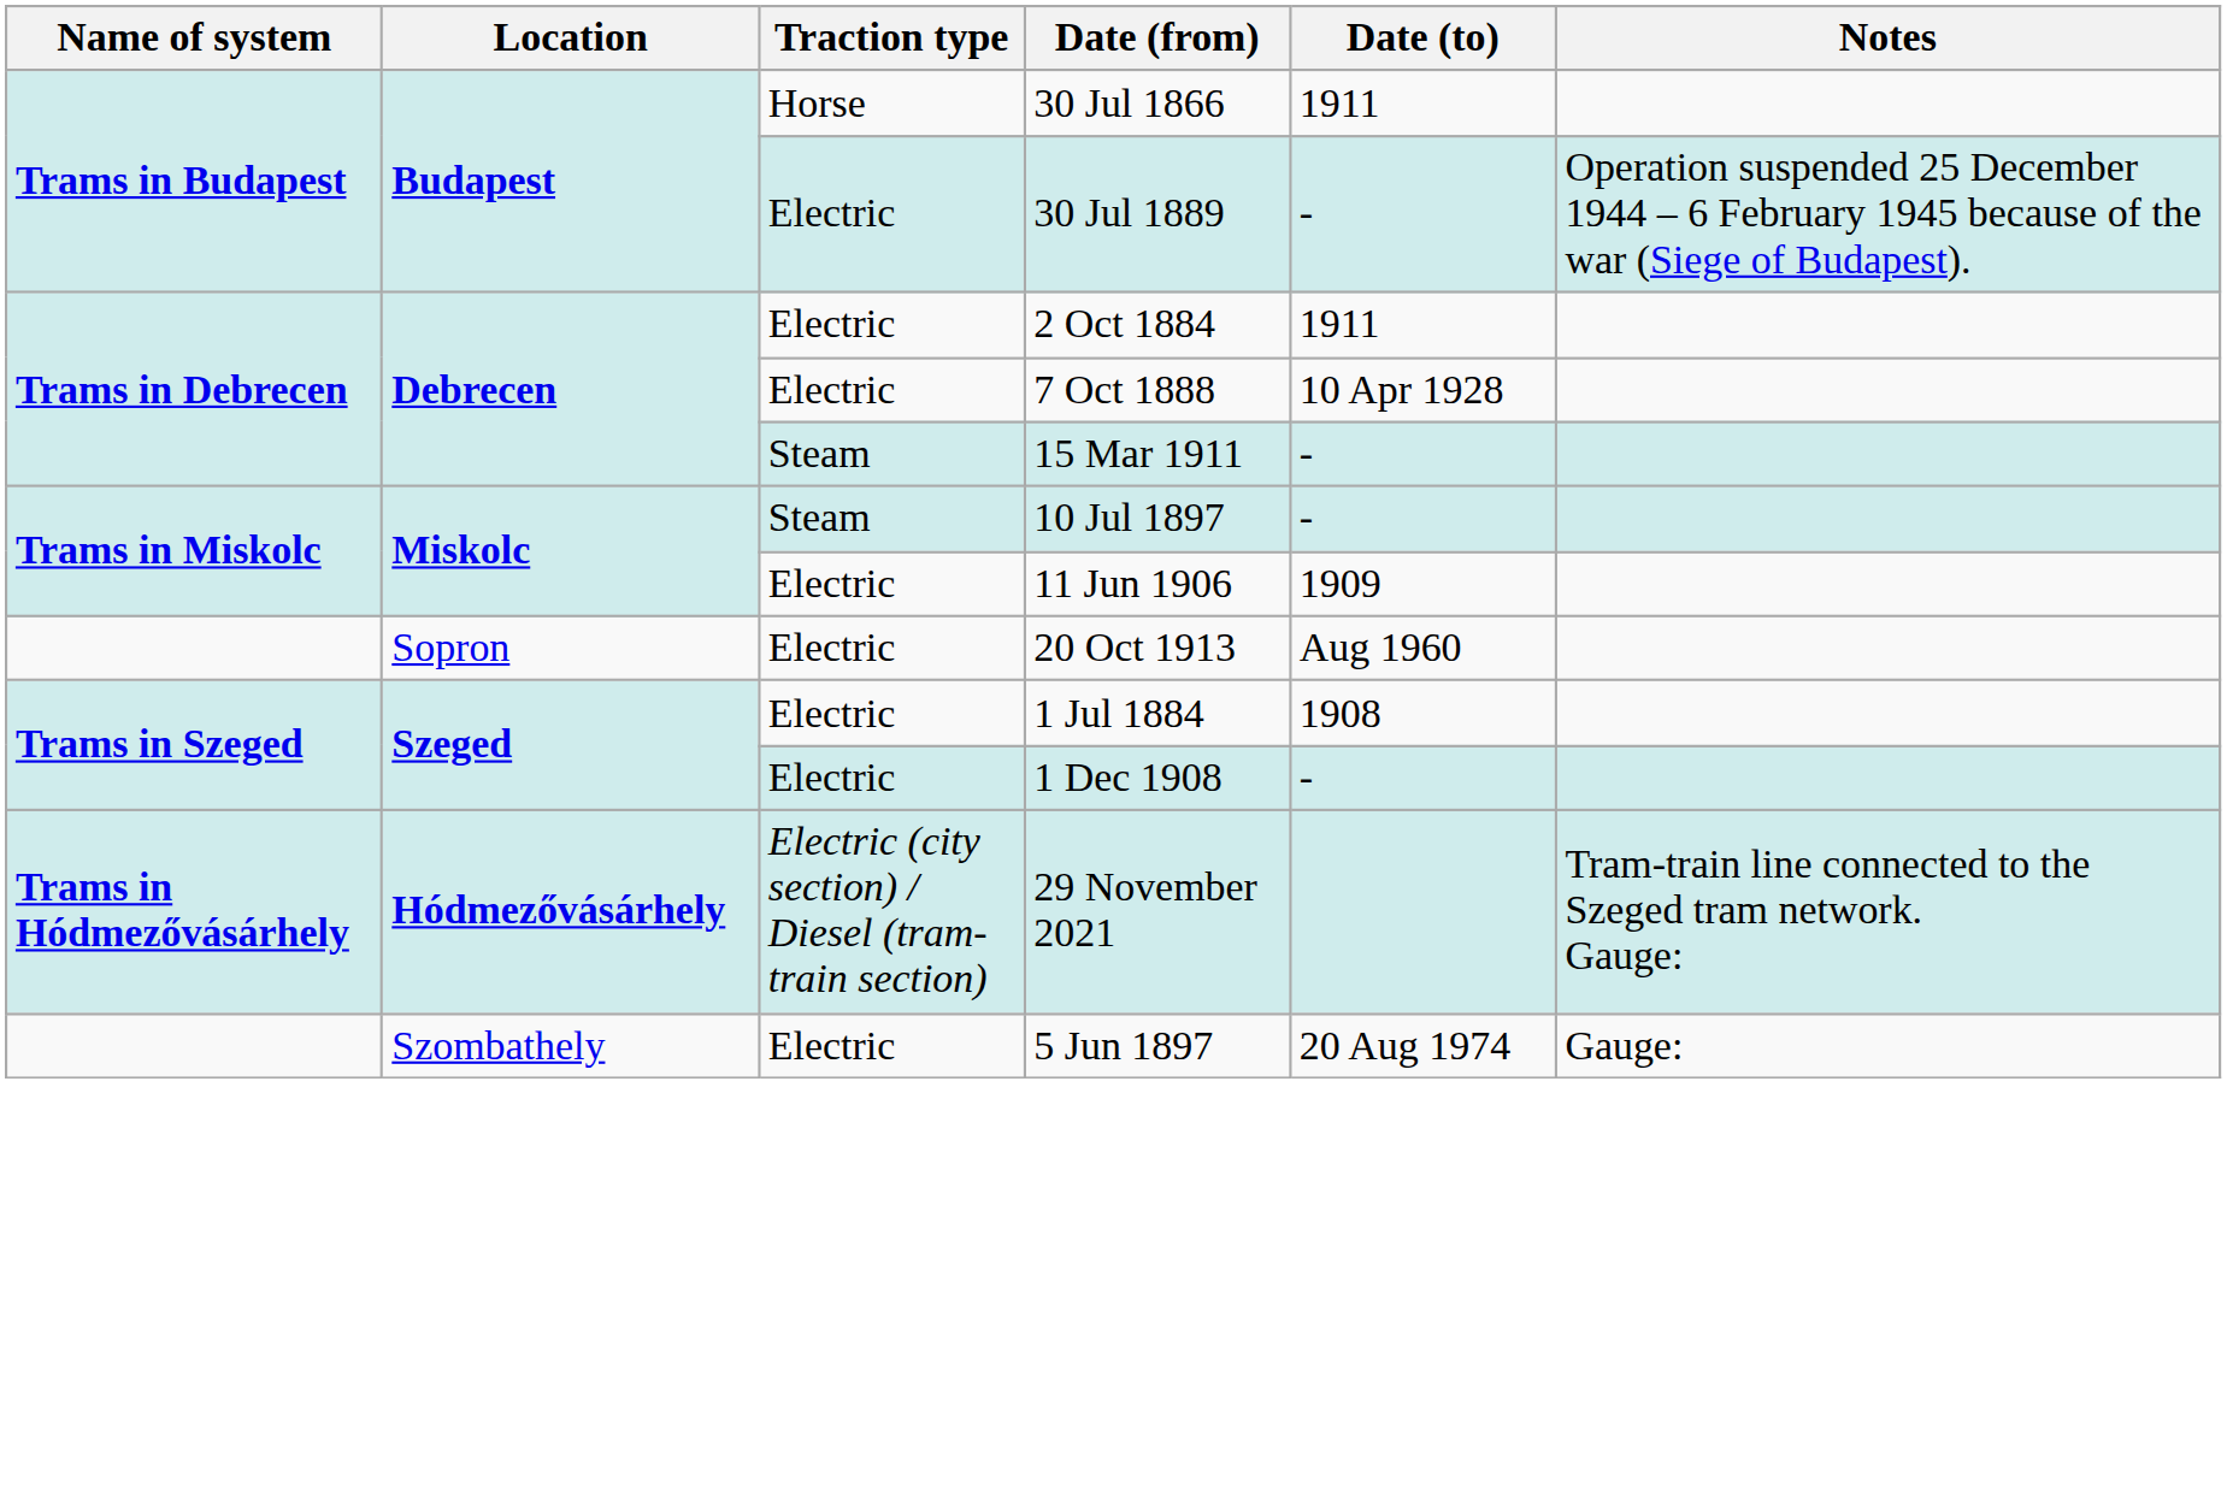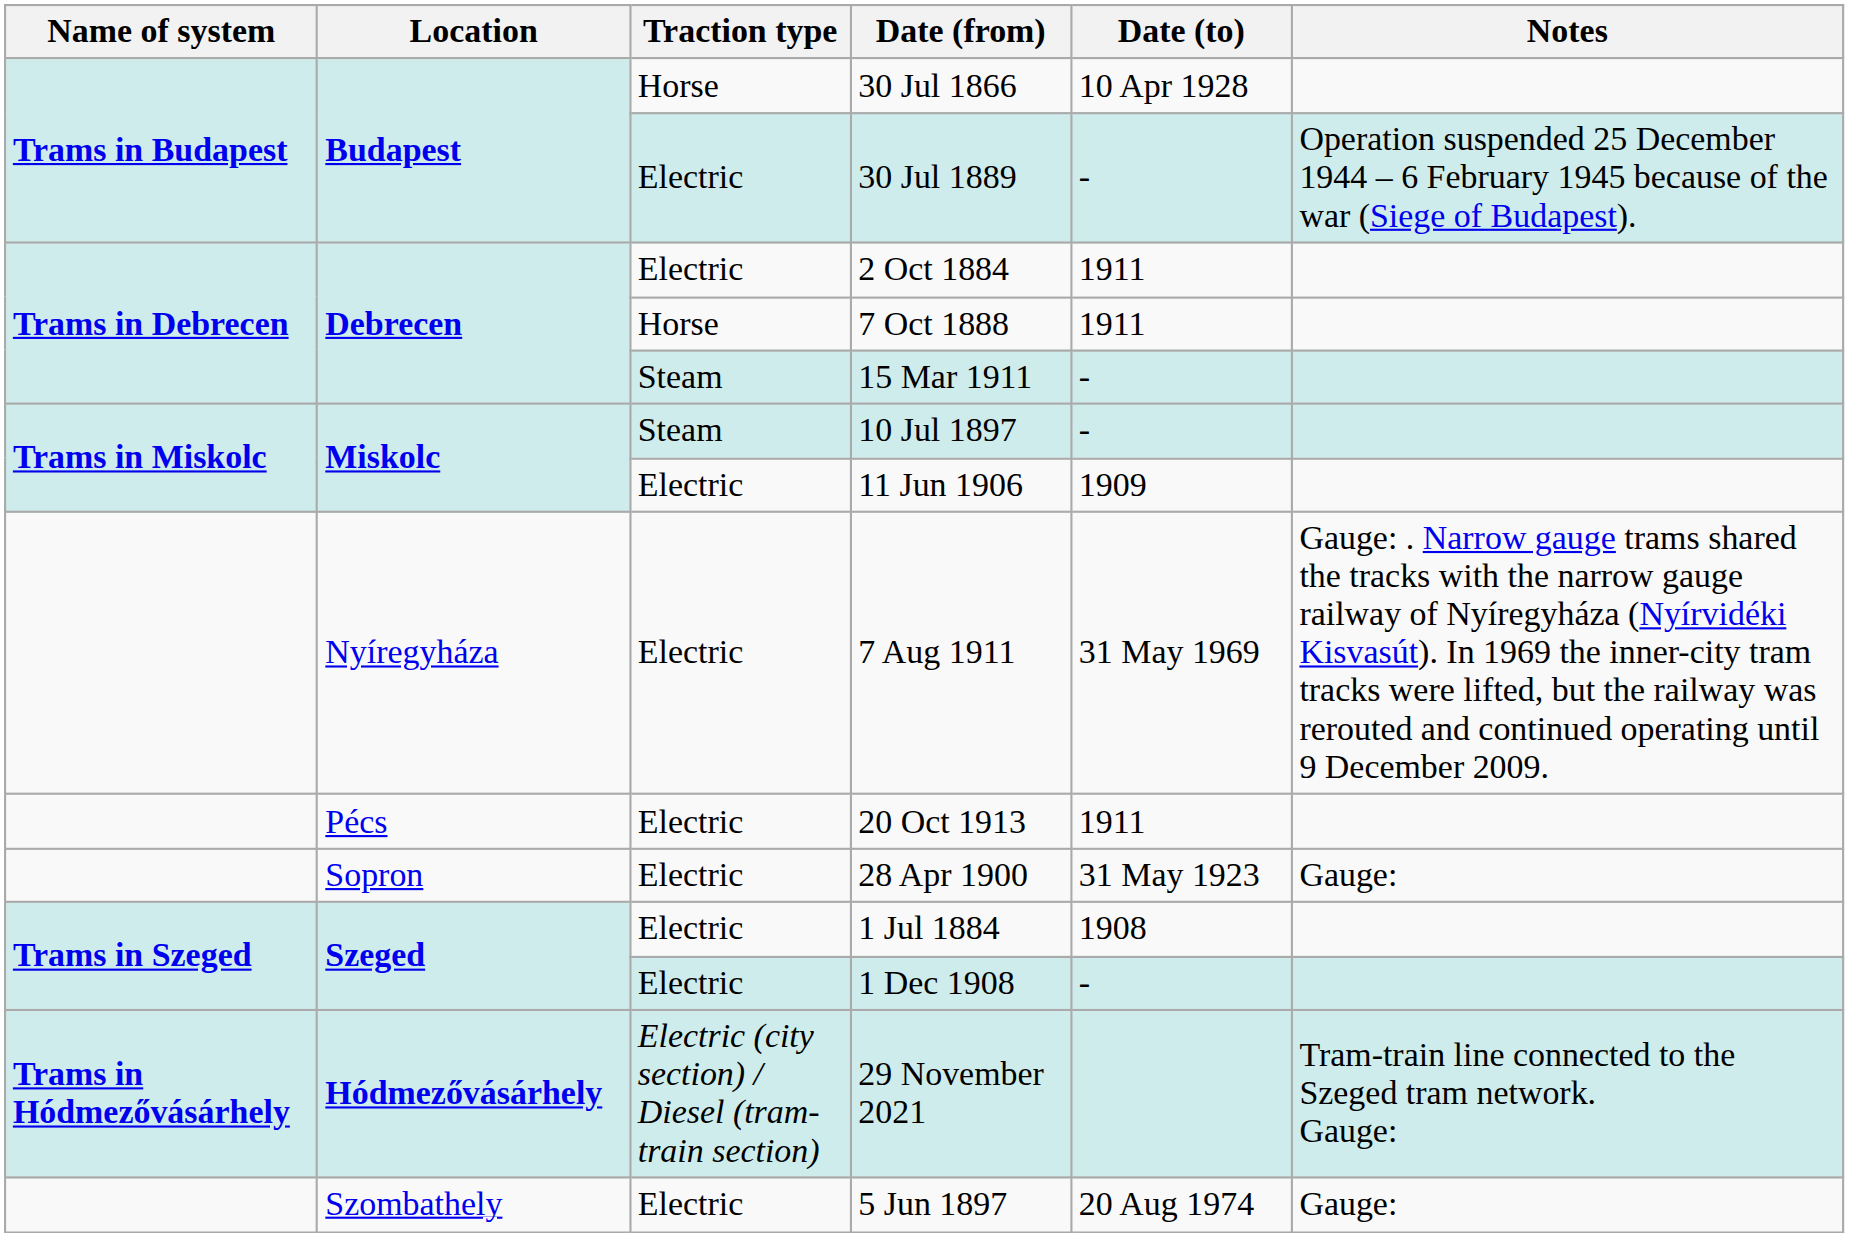30 Jul 1866 | Date (to): 1911 -> 10 Apr 1928
7 Oct 1888 | Traction type: Electric -> Horse
7 Oct 1888 | Date (to): 10 Apr 1928 -> 1911
+ row: Nyíregyháza | Electric | 7 Aug 1911 | 31 May 1969 | Gauge: . Narrow gauge trams shared the tracks with the narrow gauge railway of Nyíregyháza (Nyírvidéki Kisvasút). In 1969 the inner-city tram tracks were lifted, but the railway was rerouted and continued operating until 9 December 2009.
20 Oct 1913 | Location: Sopron -> Pécs
20 Oct 1913 | Date (to): Aug 1960 -> 1911
+ row: Sopron | Electric | 28 Apr 1900 | 31 May 1923 | Gauge:
